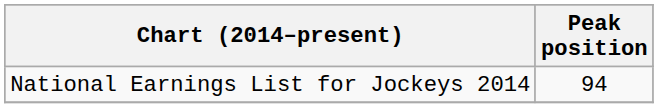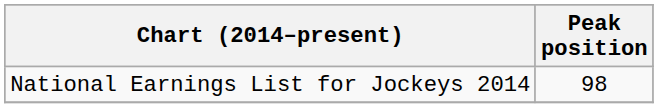National Earnings List for Jockeys 2014 | Peak position: 94 -> 98
